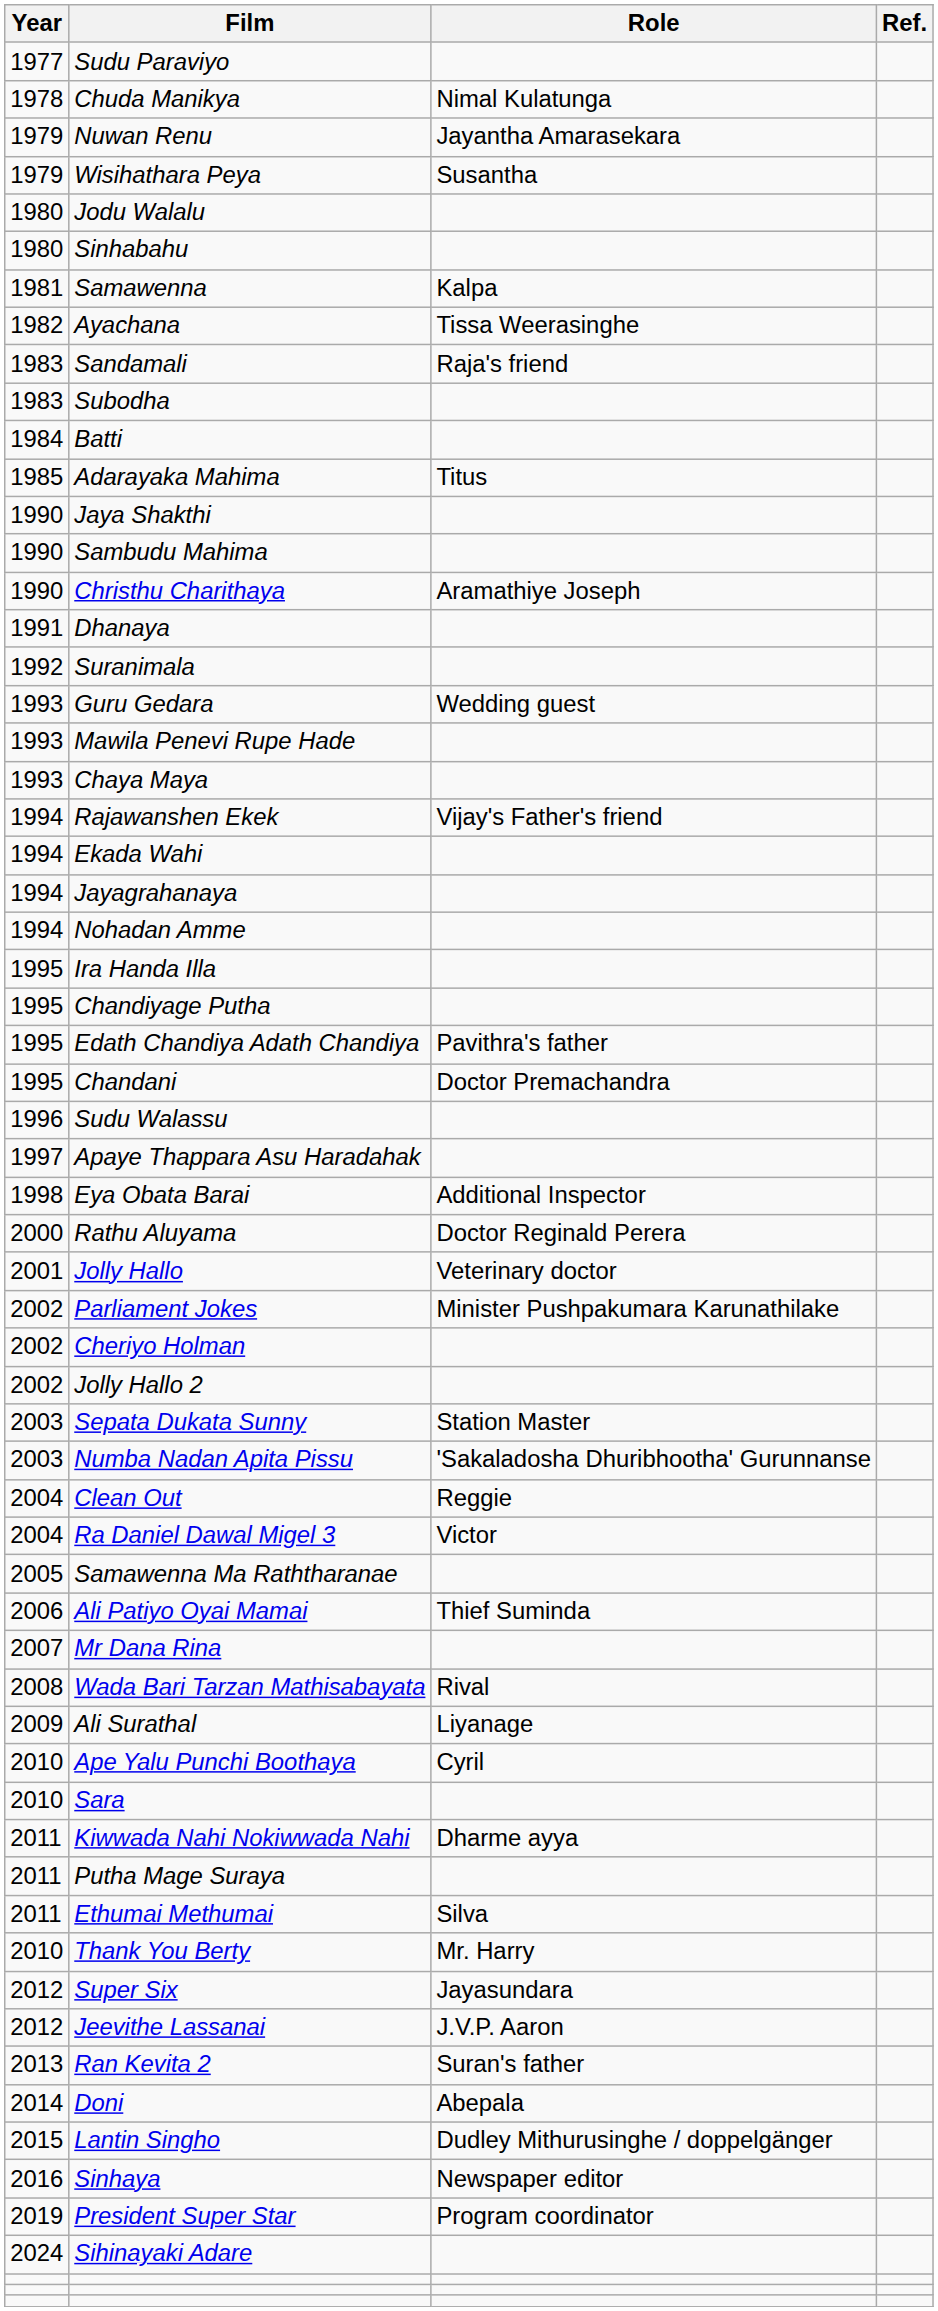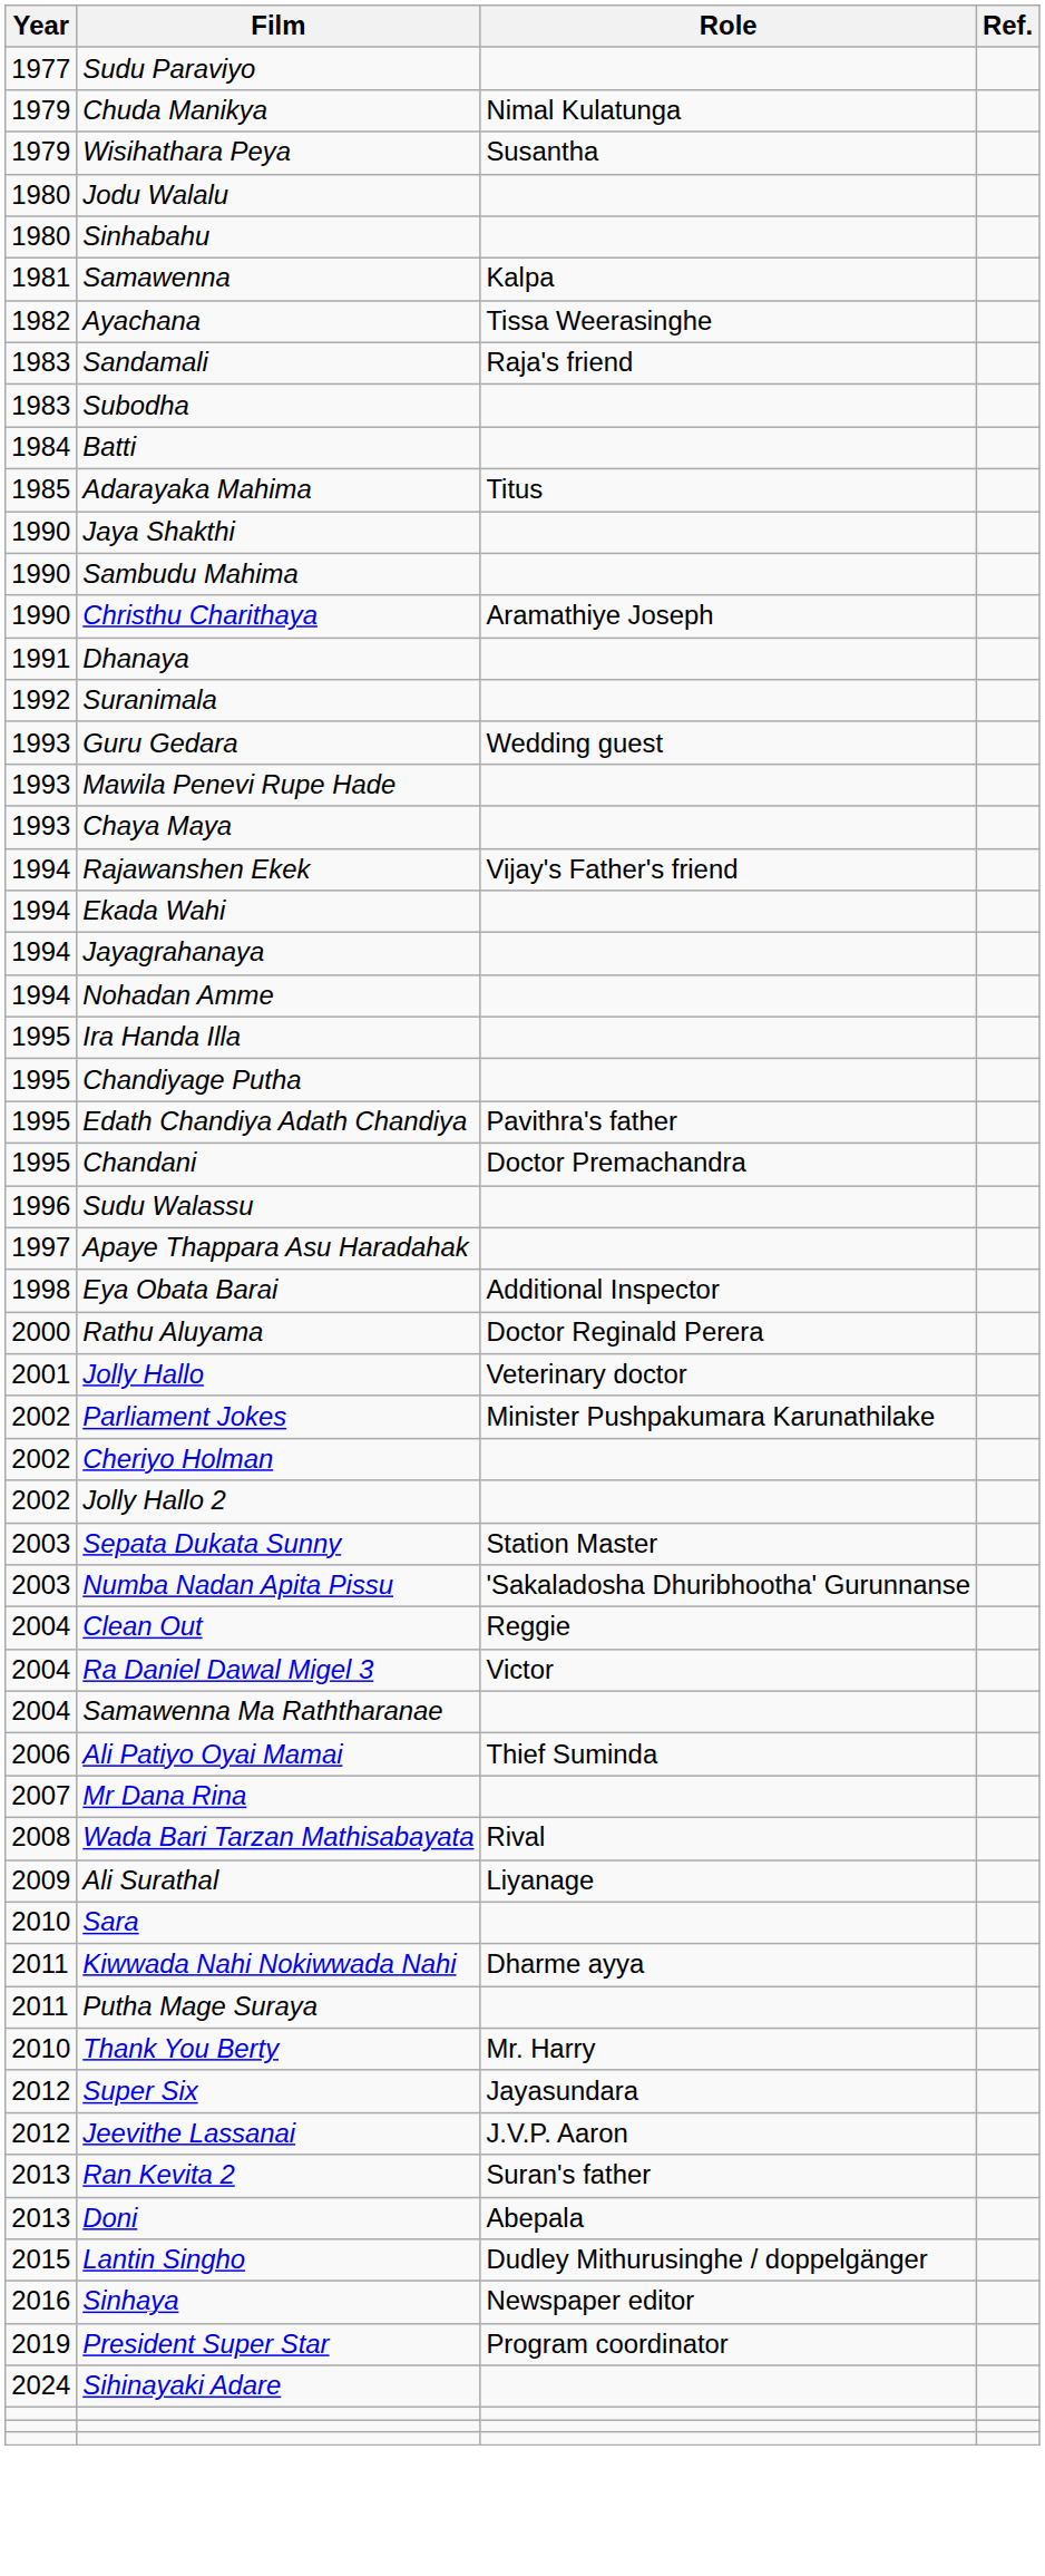Chuda Manikya | Year: 1978 -> 1979
- row: 1979 | Nuwan Renu | Jayantha Amarasekara
Samawenna Ma Raththaranae | Year: 2005 -> 2004
- row: 2010 | Ape Yalu Punchi Boothaya | Cyril
- row: 2011 | Ethumai Methumai | Silva
Doni | Year: 2014 -> 2013
